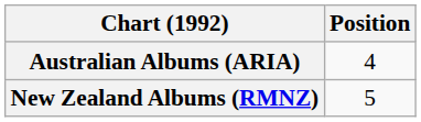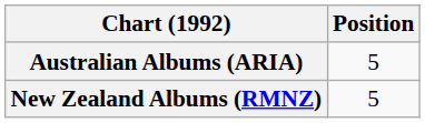Australian Albums (ARIA) | Position: 4 -> 5
